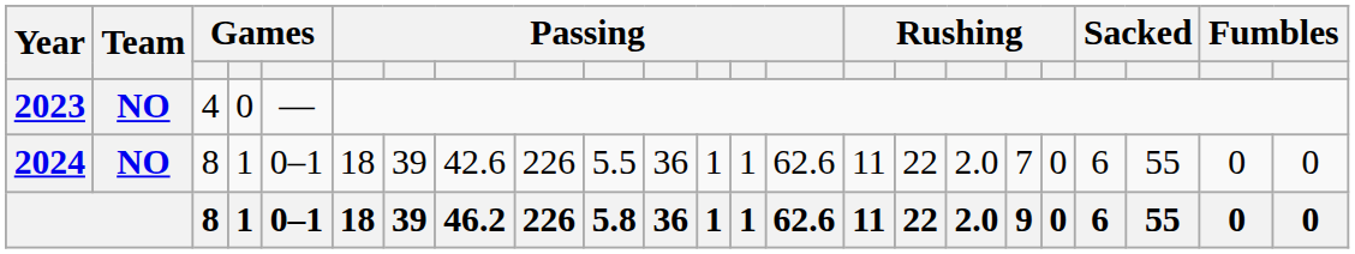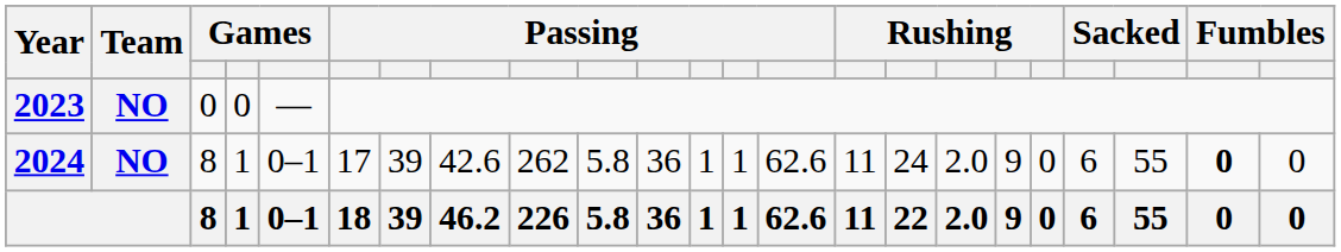2023 | column 3: 4 -> 0
2024 | column 6: 18 -> 17
2024 | column 9: 226 -> 262
2024 | column 10: 5.5 -> 5.8
2024 | column 16: 22 -> 24
2024 | column 18: 7 -> 9
2024 | column 22: normal -> bold
